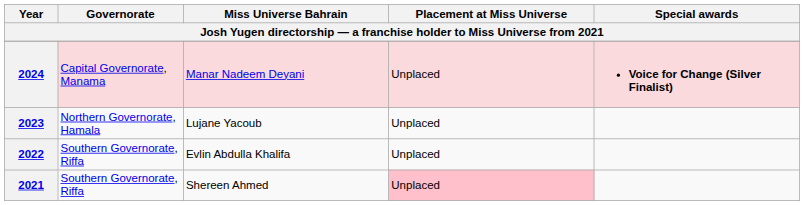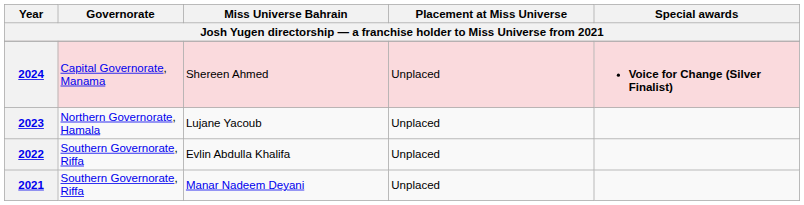2024 | Miss Universe Bahrain: Manar Nadeem Deyani -> Shereen Ahmed
2021 | Miss Universe Bahrain: Shereen Ahmed -> Manar Nadeem Deyani
2021 | Placement at Miss Universe: pink background -> no background
